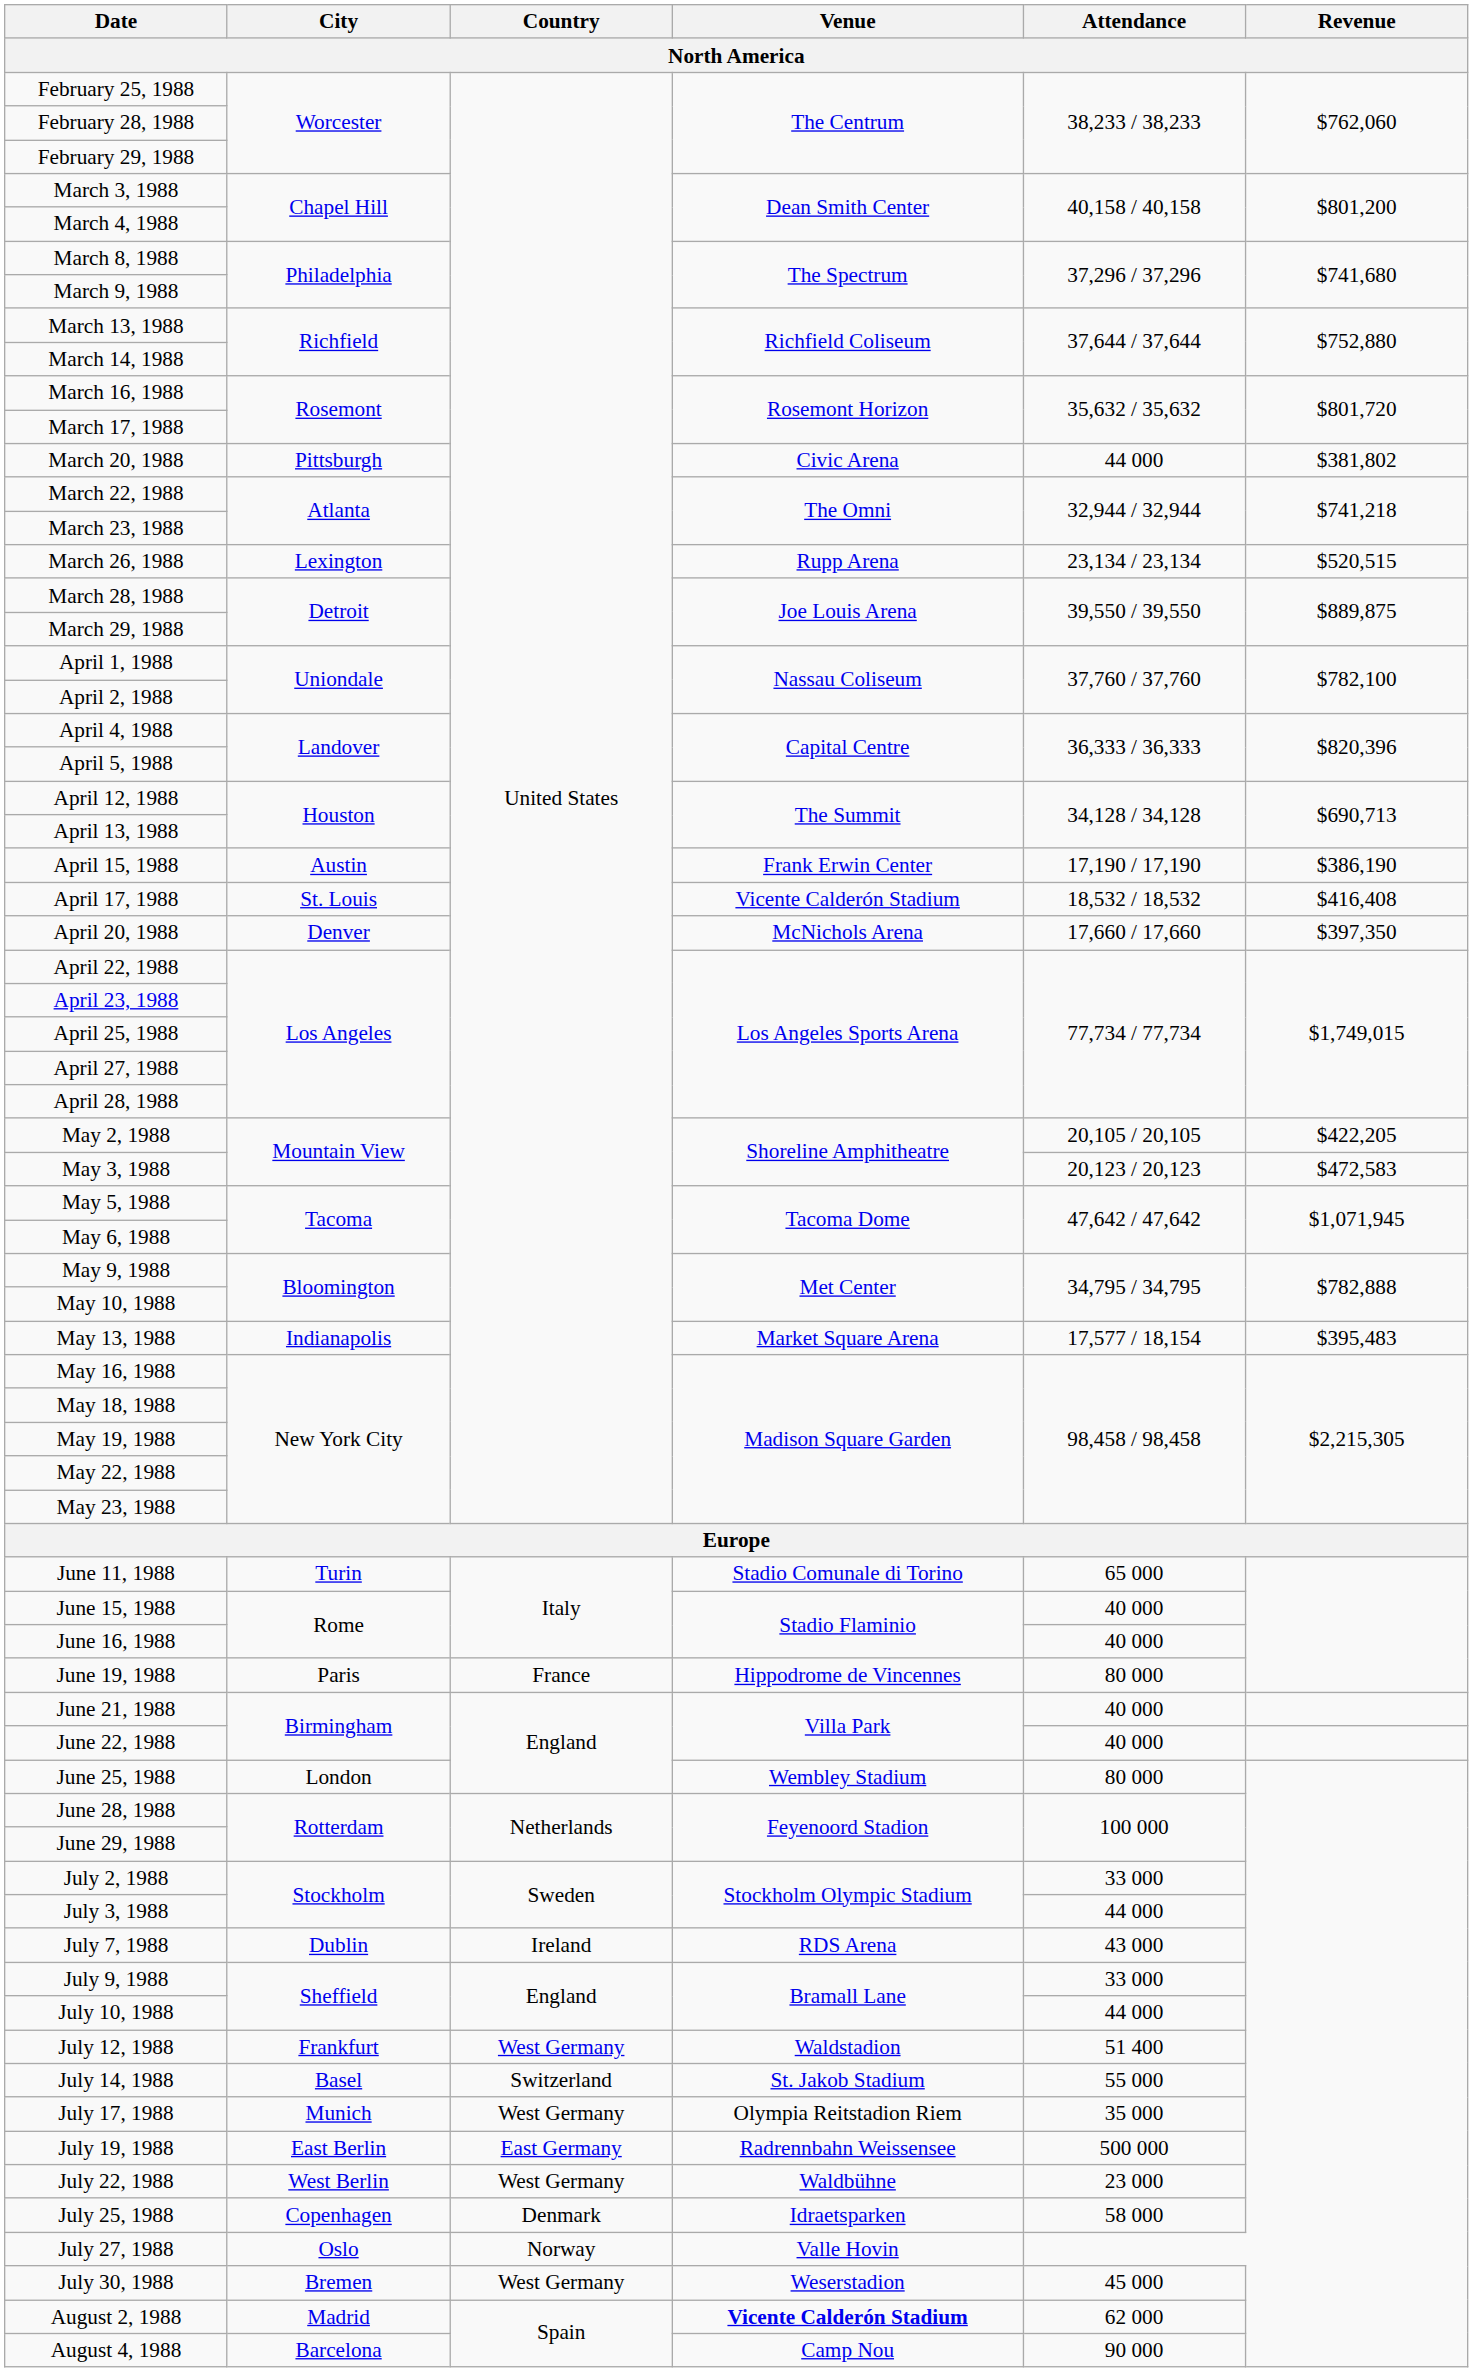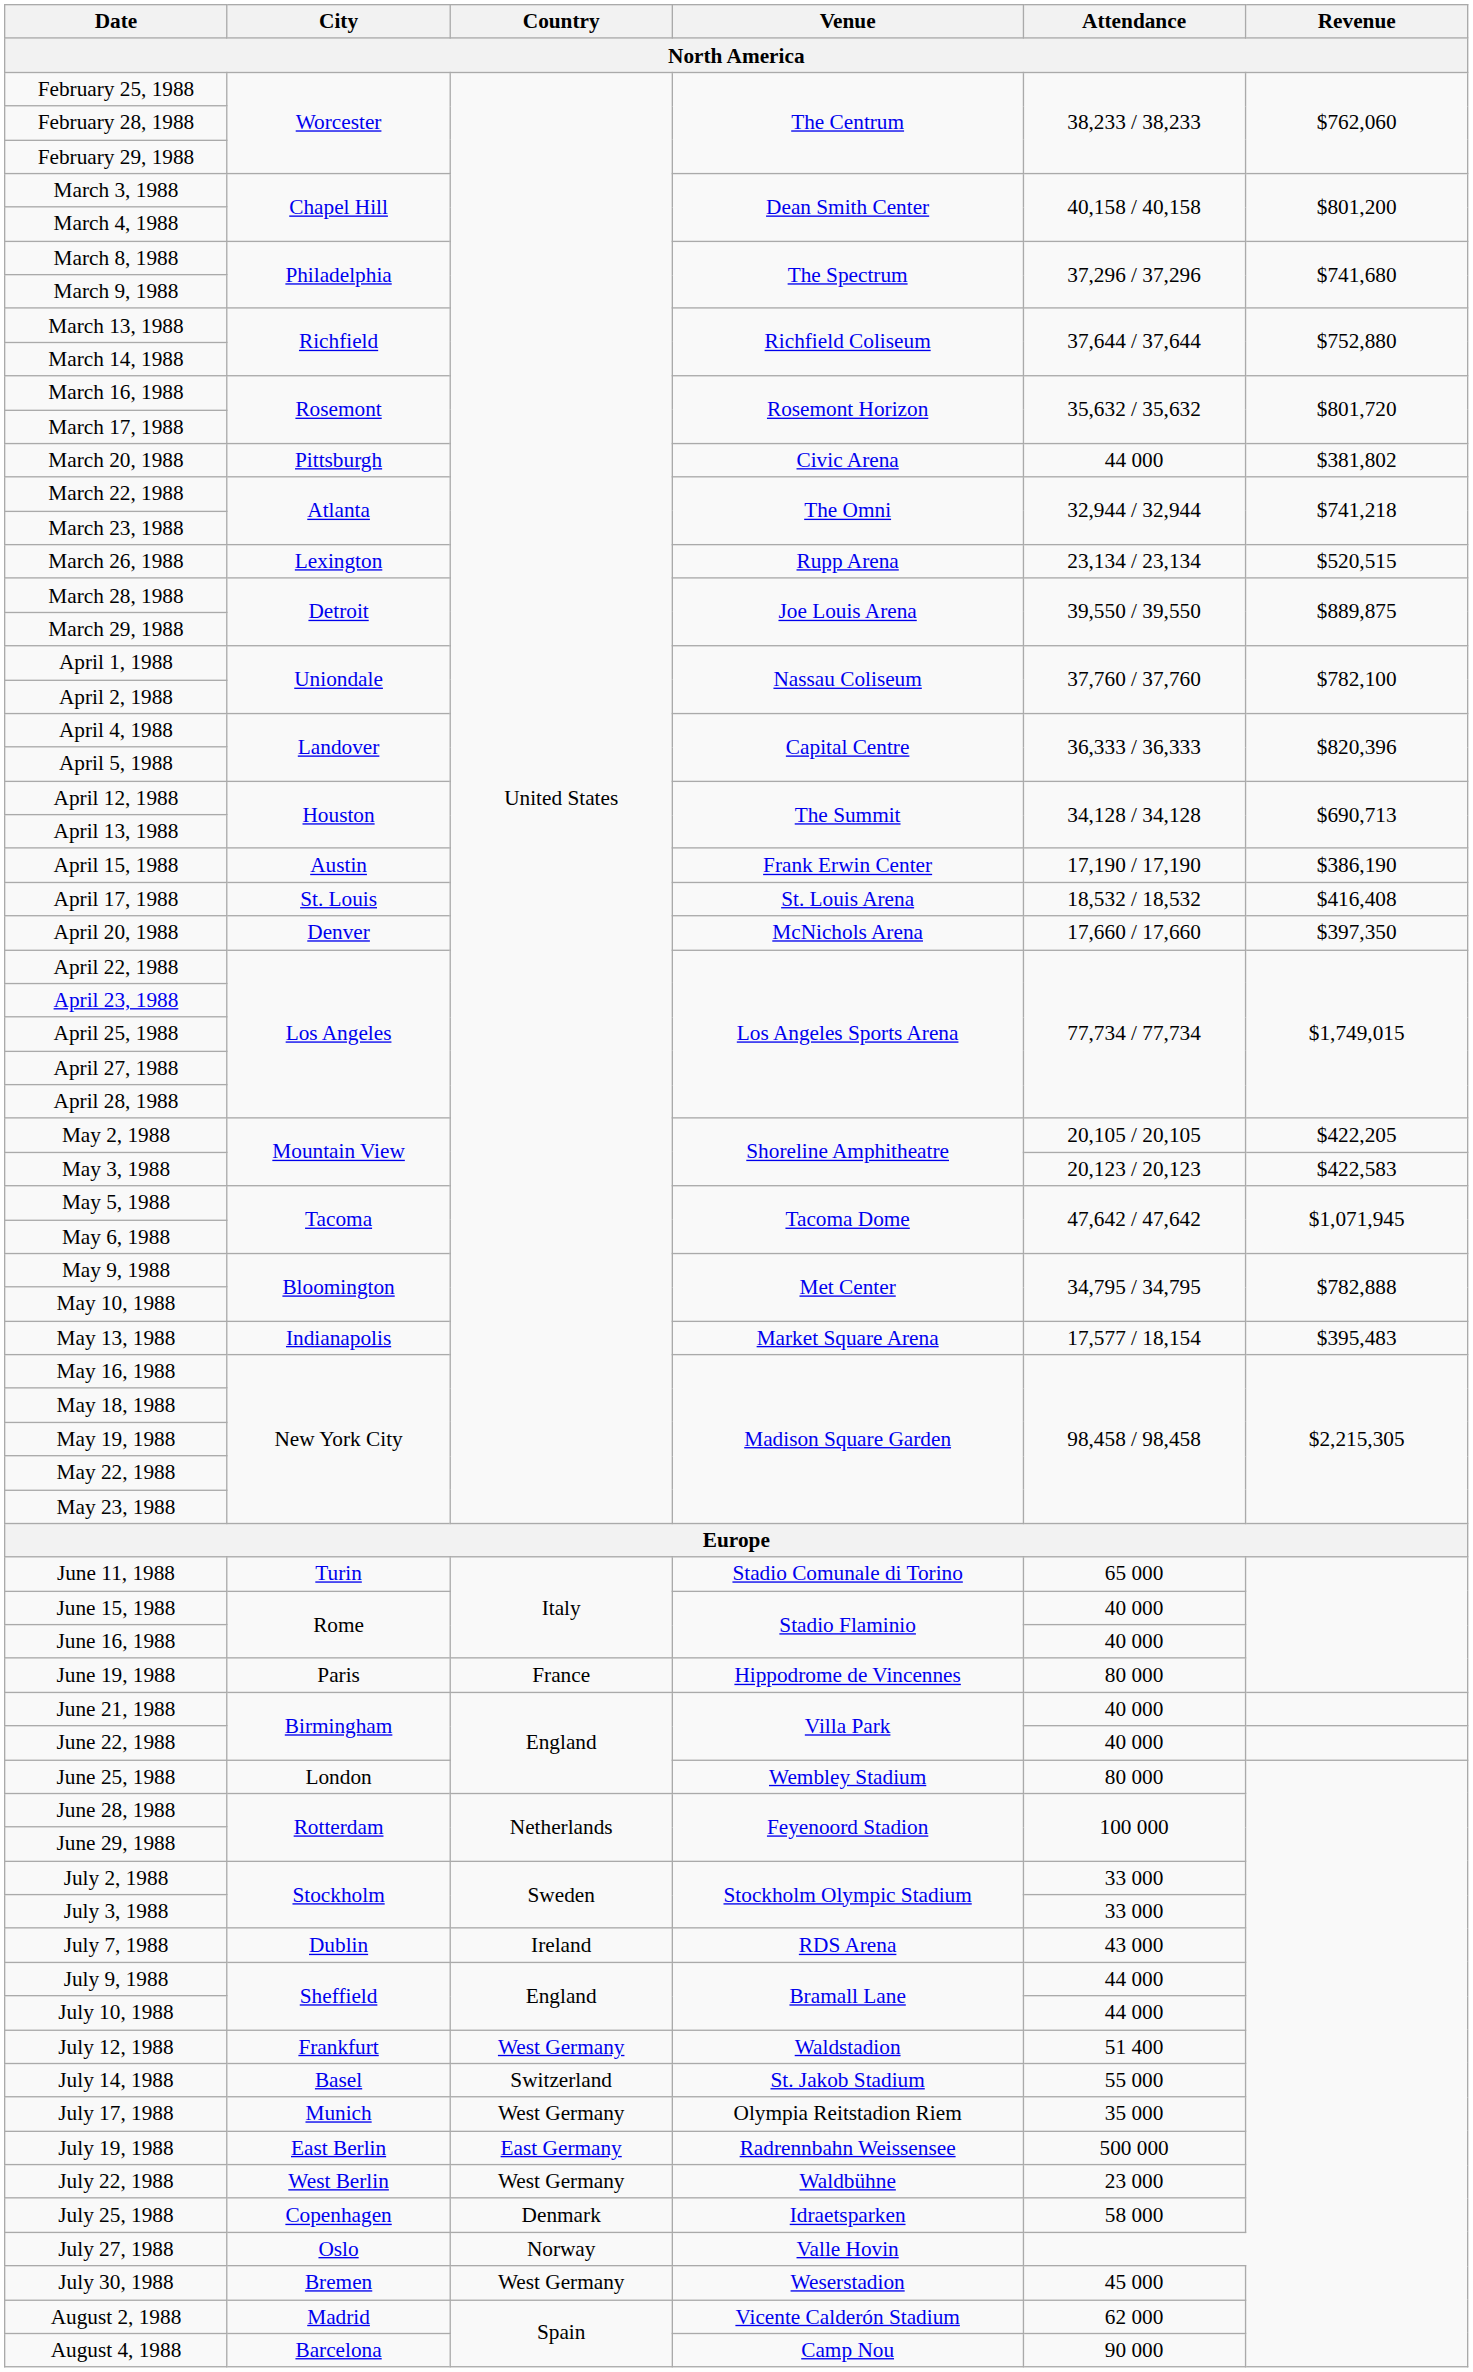April 17, 1988 | Venue: Vicente Calderón Stadium -> St. Louis Arena
May 3, 1988 | Revenue: $472,583 -> $422,583
July 3, 1988 | Attendance: 44 000 -> 33 000
July 9, 1988 | Attendance: 33 000 -> 44 000
August 2, 1988 | Venue: bold -> normal
